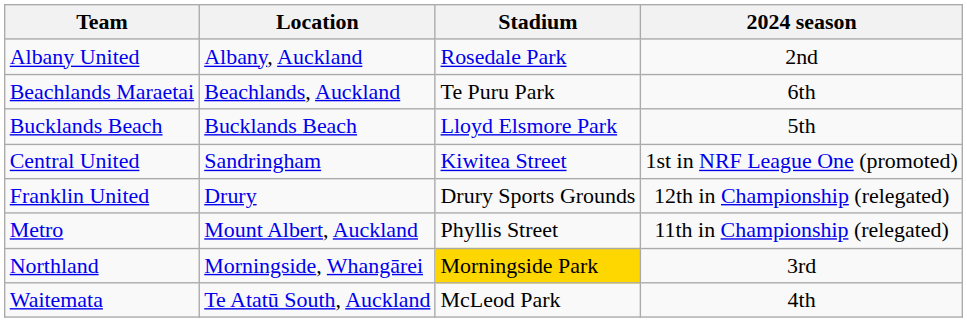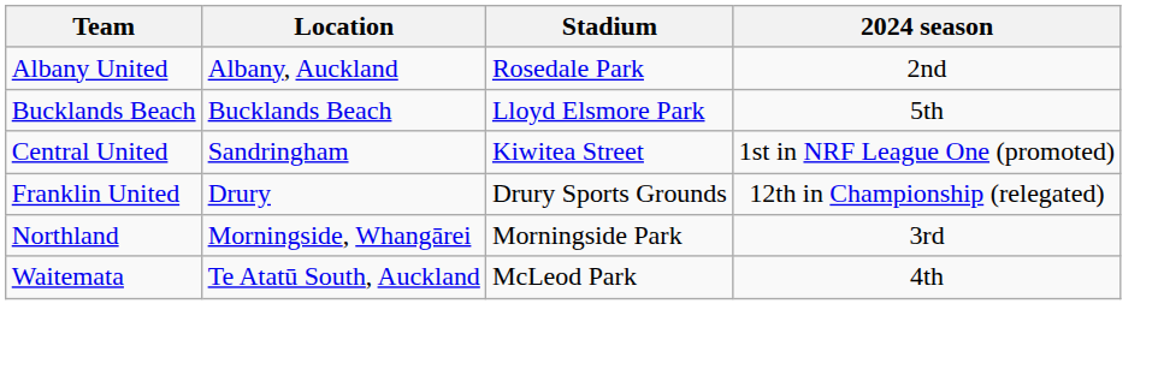- row: Beachlands Maraetai | Beachlands, Auckland | Te Puru Park | 6th
- row: Metro | Mount Albert, Auckland | Phyllis Street | 11th in Championship (relegated)
Northland | Stadium: gold background -> no background
